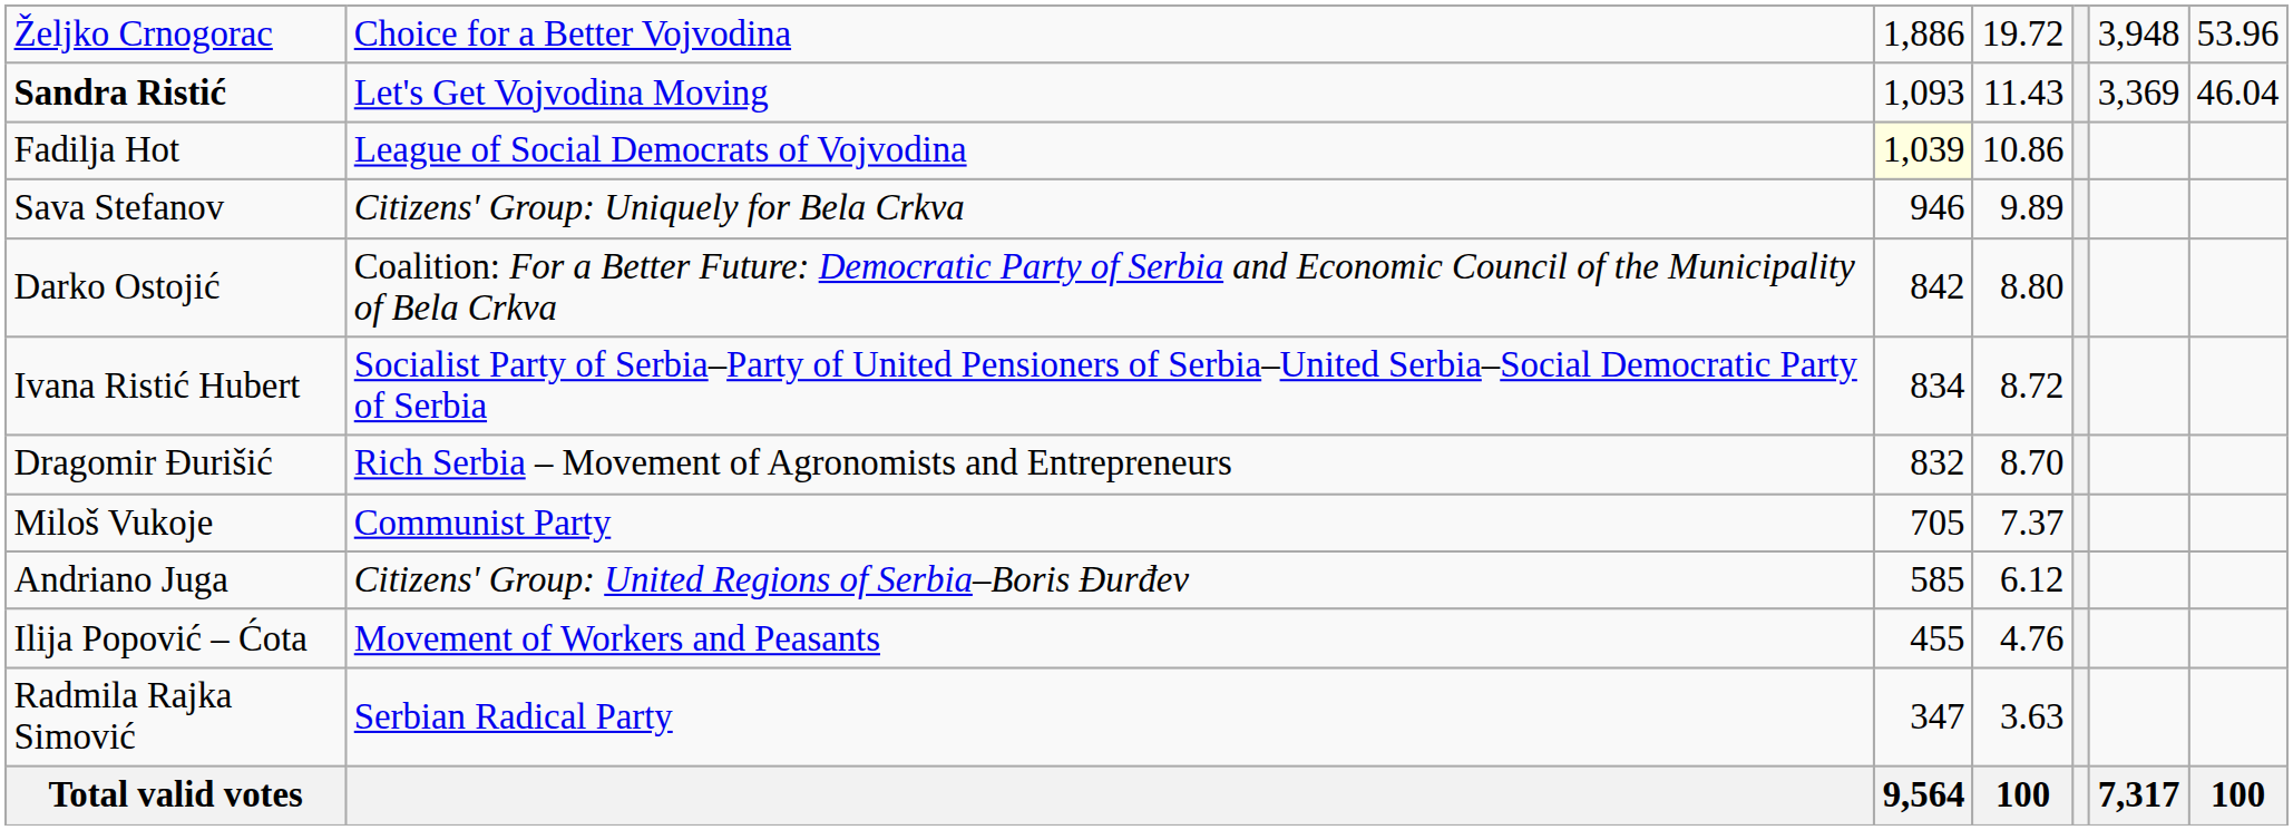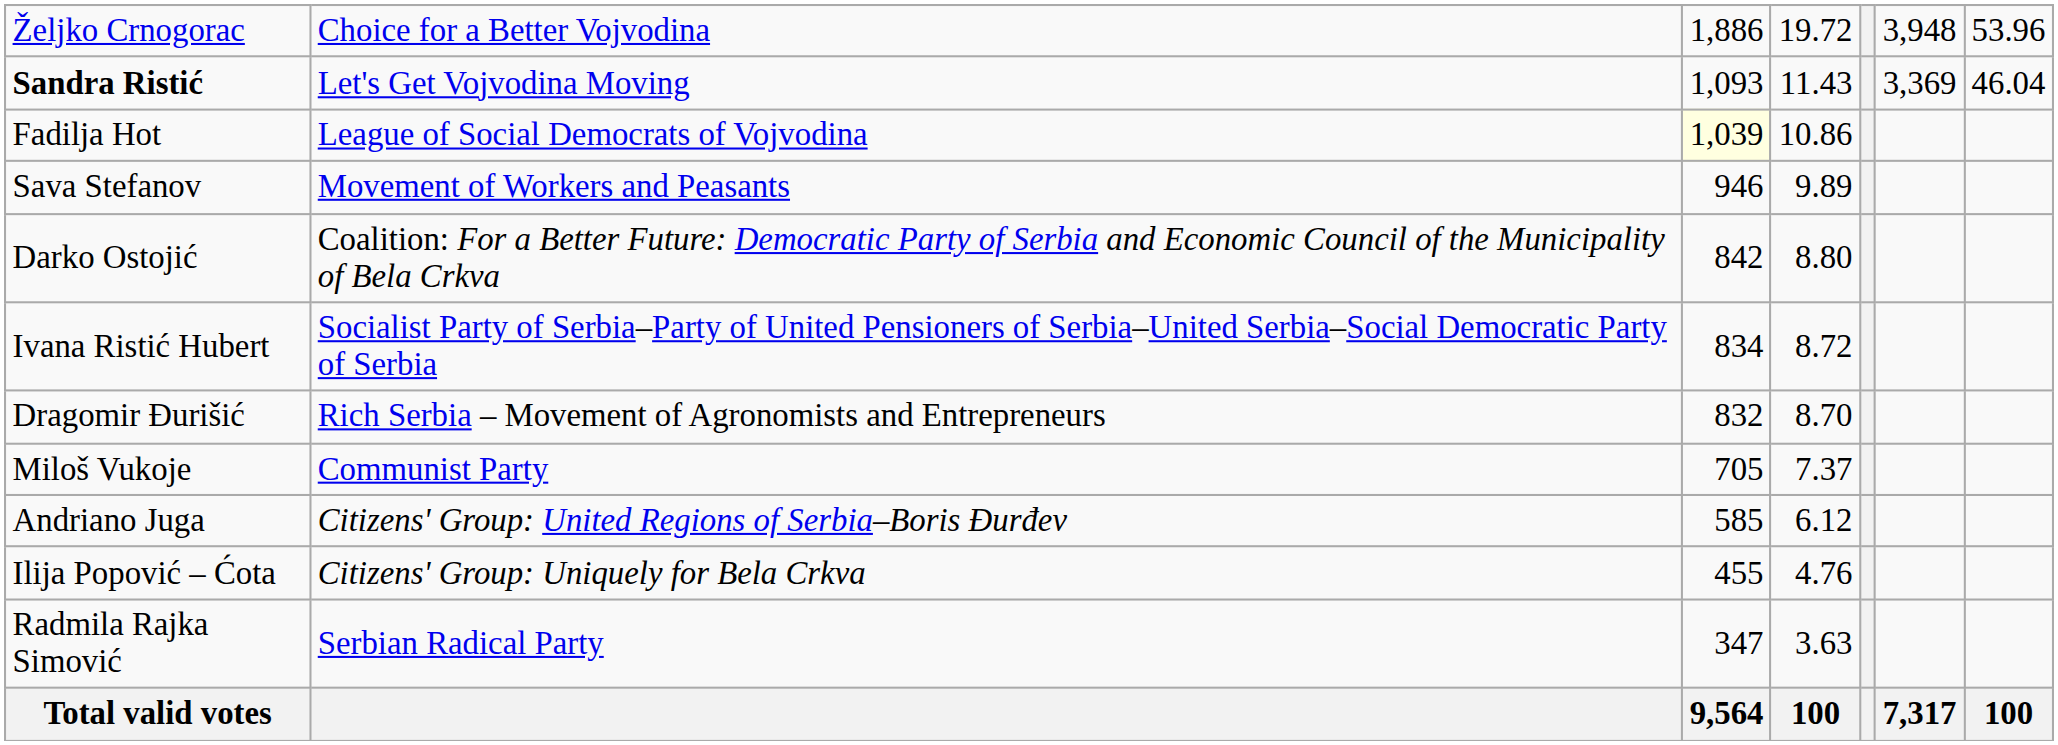Sava Stefanov | column 2: Citizens' Group: Uniquely for Bela Crkva -> Movement of Workers and Peasants
Ilija Popović – Ćota | column 2: Movement of Workers and Peasants -> Citizens' Group: Uniquely for Bela Crkva
